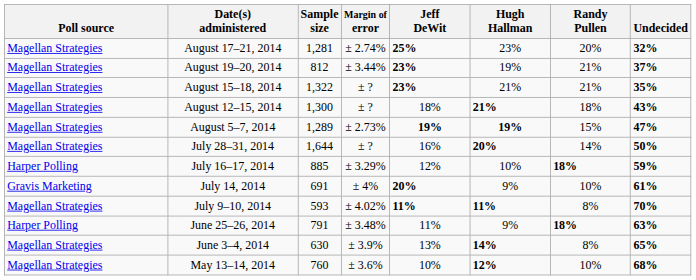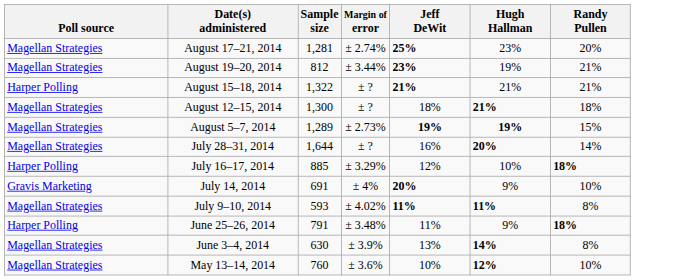- column: Undecided | 32% | 37% | 35% | 43% | 47% | 50% | 59% | 61% | 70% | 63% | 65% | 68%
August 15–18, 2014 | Poll source: Magellan Strategies -> Harper Polling
August 15–18, 2014 | Jeff DeWit: 23% -> 21%
